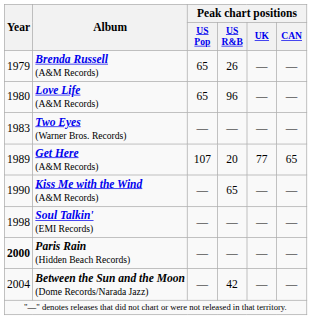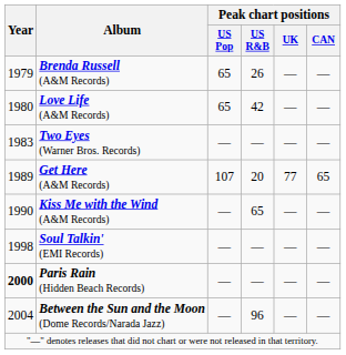Love Life (A&M Records) | Peak chart positions / US R&B: 96 -> 42
Between the Sun and the Moon (Dome Records/Narada Jazz) | Peak chart positions / US R&B: 42 -> 96
